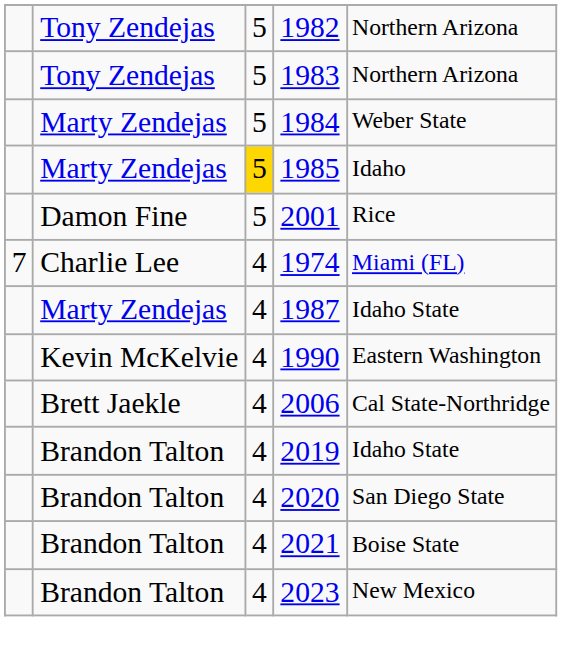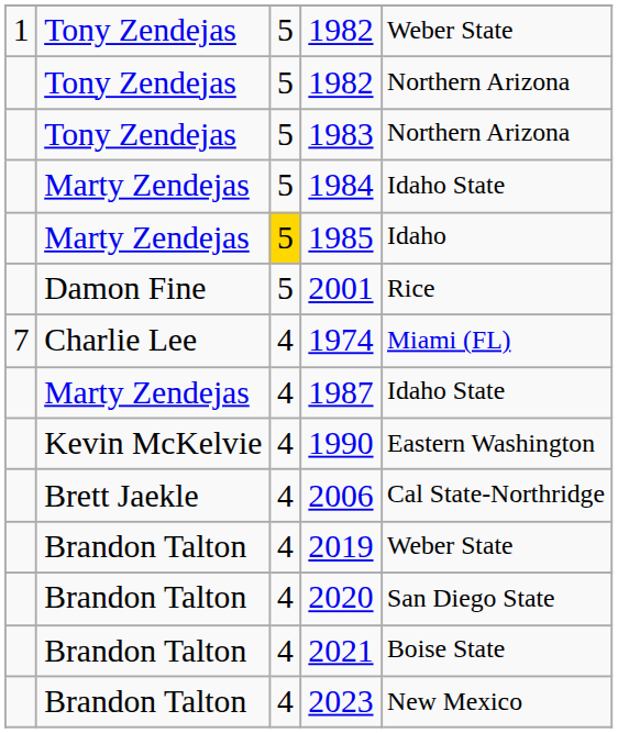+ row: 1 | Tony Zendejas | 5 | 1982 | Weber State
1984 | column 5: Weber State -> Idaho State
2019 | column 5: Idaho State -> Weber State
